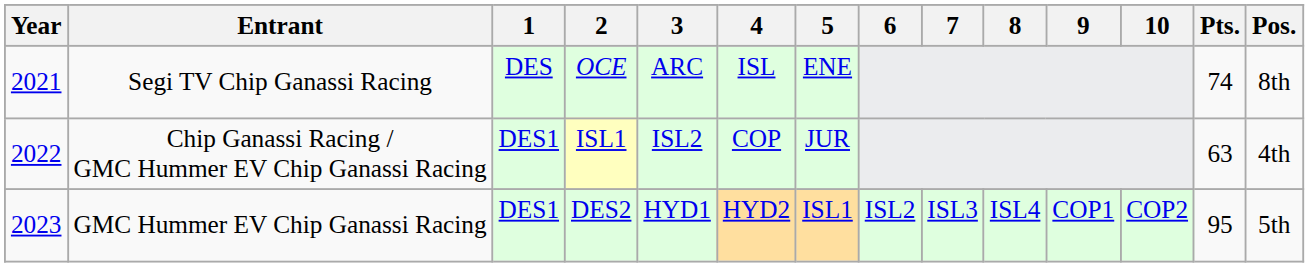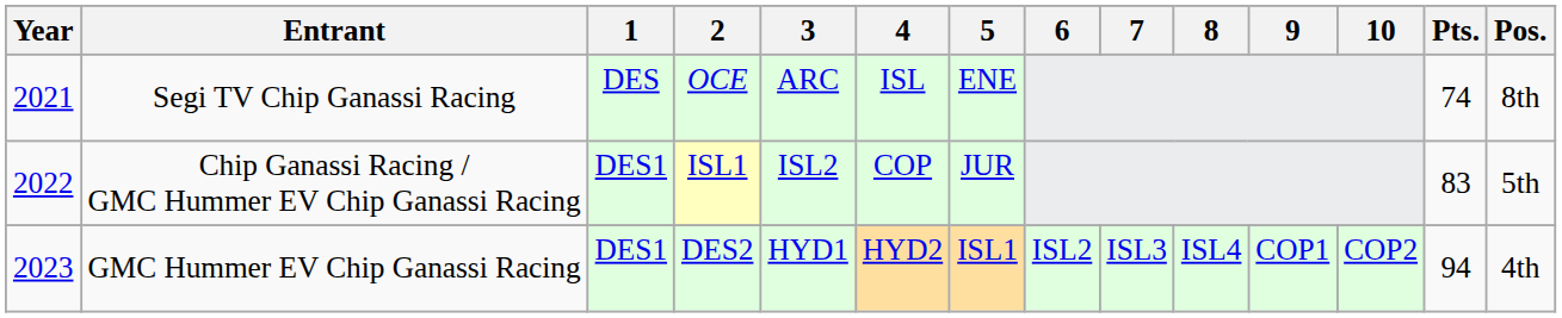Chip Ganassi Racing / GMC Hummer EV Chip Ganassi Racing | Pts.: 63 -> 83
Chip Ganassi Racing / GMC Hummer EV Chip Ganassi Racing | Pos.: 4th -> 5th
GMC Hummer EV Chip Ganassi Racing | Pts.: 95 -> 94
GMC Hummer EV Chip Ganassi Racing | Pos.: 5th -> 4th
